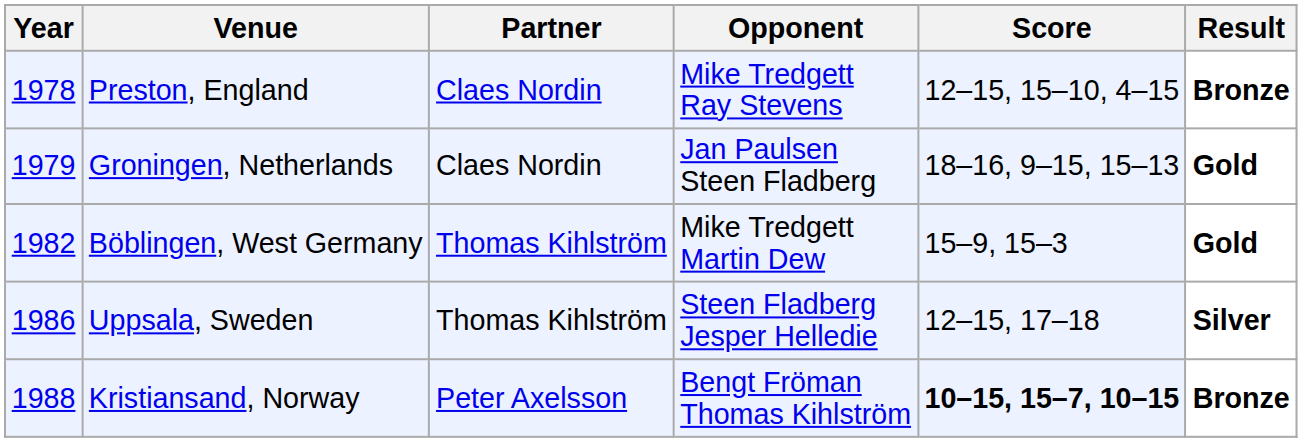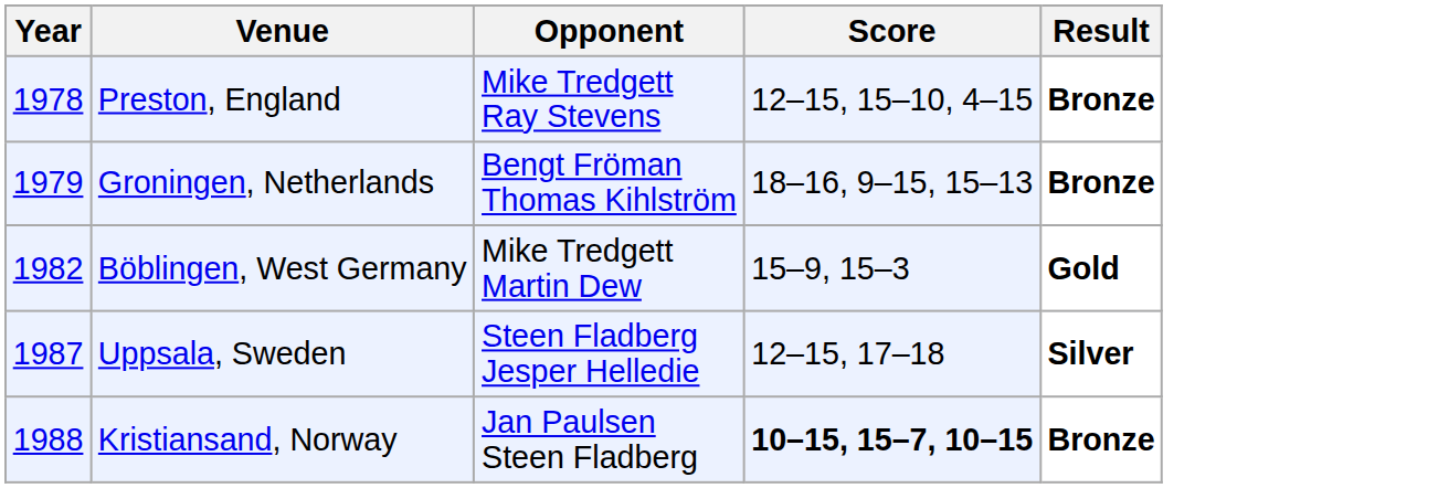- column: Partner | Claes Nordin | Claes Nordin | Thomas Kihlström | Thomas Kihlström | Peter Axelsson
Groningen, Netherlands | Opponent: Jan Paulsen Steen Fladberg -> Bengt Fröman Thomas Kihlström
Groningen, Netherlands | Result: Gold -> Bronze
Uppsala, Sweden | Year: 1986 -> 1987
Kristiansand, Norway | Opponent: Bengt Fröman Thomas Kihlström -> Jan Paulsen Steen Fladberg
